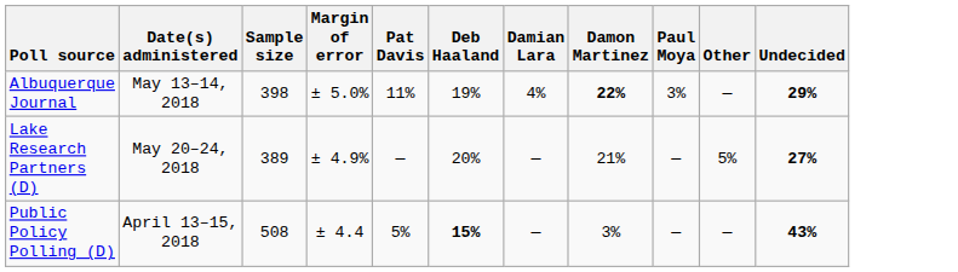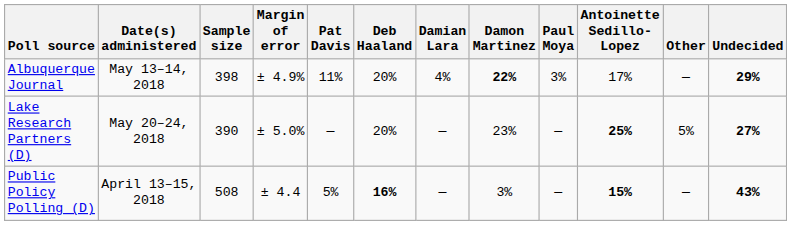+ column: Antoinette Sedillo-Lopez | 17% | 25% | 15%
Albuquerque Journal | Margin of error: ± 5.0% -> ± 4.9%
Albuquerque Journal | Deb Haaland: 19% -> 20%
Lake Research Partners (D) | Sample size: 389 -> 390
Lake Research Partners (D) | Margin of error: ± 4.9% -> ± 5.0%
Lake Research Partners (D) | Damon Martinez: 21% -> 23%
Public Policy Polling (D) | Deb Haaland: 15% -> 16%
